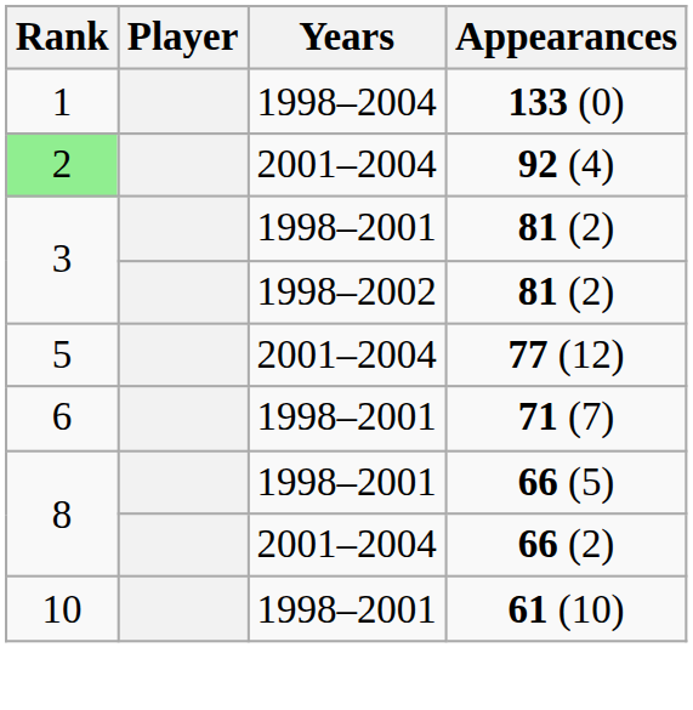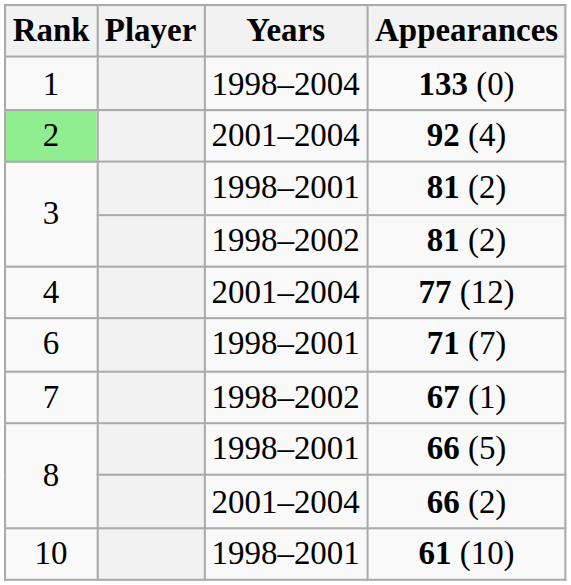77 (12) | Rank: 5 -> 4
+ row: 7 | 1998–2002 | 67 (1)
